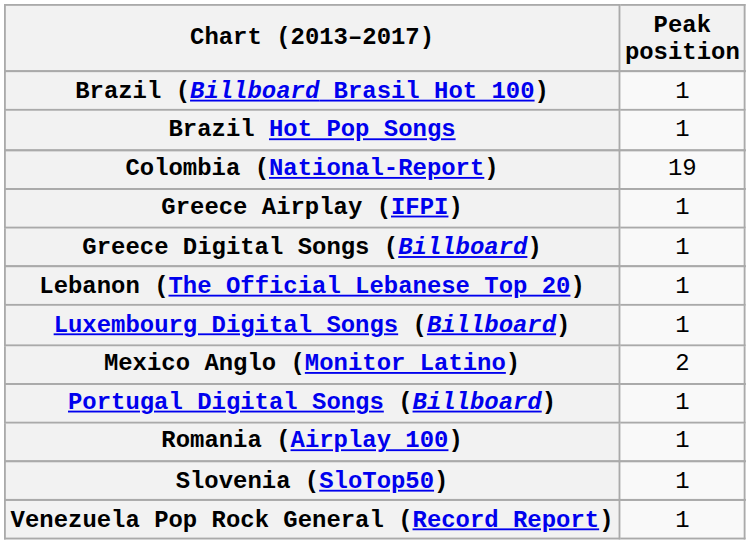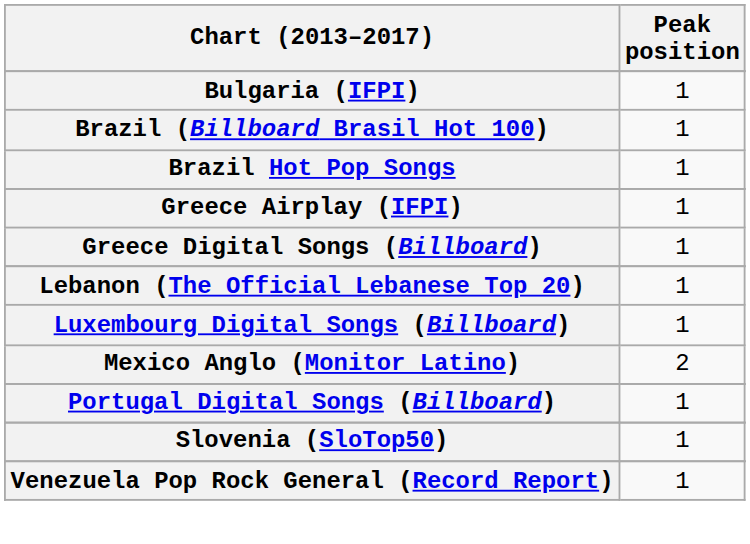+ row: Bulgaria (IFPI) | 1
- row: Colombia (National-Report) | 19
- row: Romania (Airplay 100) | 1
